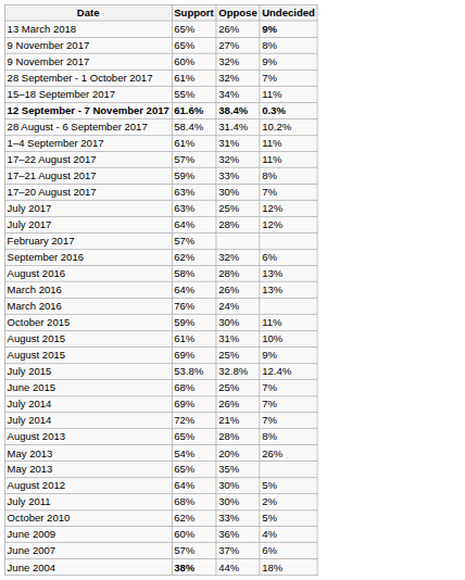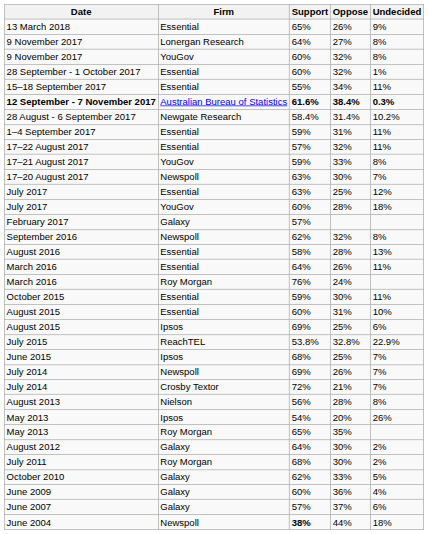+ column: Firm | Essential | Lonergan Research | YouGov | Essential | Essential | Australian Bureau of Statistics | Newgate Research | Essential | Essential | YouGov | Newspoll | Essential | YouGov | Galaxy | Newspoll | Essential | Essential | Roy Morgan | Essential | Essential | Ipsos | ReachTEL | Ipsos | Newspoll | Crosby Textor | Nielson | Ipsos | Roy Morgan | Galaxy | Roy Morgan | Galaxy | Galaxy | Galaxy | Newspoll
13 March 2018 | Undecided: bold -> normal
9 November 2017 / 27% | Support: 65% -> 64%
9 November 2017 / 32% | Undecided: 9% -> 8%
28 September - 1 October 2017 | Support: 61% -> 60%
28 September - 1 October 2017 | Undecided: 7% -> 1%
1–4 September 2017 | Support: 61% -> 59%
July 2017 / 28% | Support: 64% -> 60%
July 2017 / 28% | Undecided: 12% -> 18%
September 2016 | Undecided: 6% -> 8%
March 2016 / 26% | Undecided: 13% -> 11%
August 2015 / 31% | Support: 61% -> 60%
August 2015 / 25% | Undecided: 9% -> 6%
July 2015 | Undecided: 12.4% -> 22.9%
August 2013 | Support: 65% -> 56%
August 2012 | Undecided: 5% -> 2%
